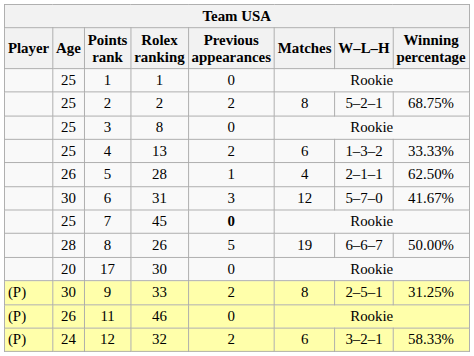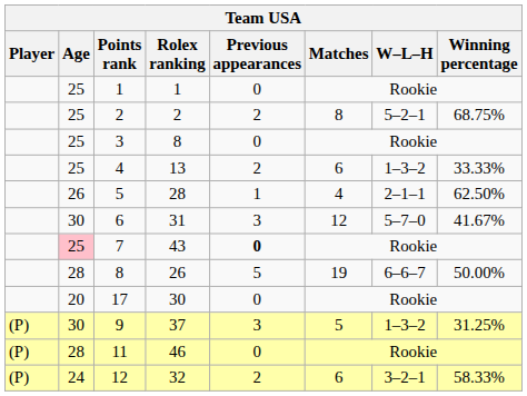7 | Age: no background -> pink background
7 | Rolex ranking: 45 -> 43
9 | Rolex ranking: 33 -> 37
9 | Previous appearances: 2 -> 3
9 | Matches: 8 -> 5
9 | W–L–H: 2–5–1 -> 1–3–2
11 | Age: 26 -> 28
